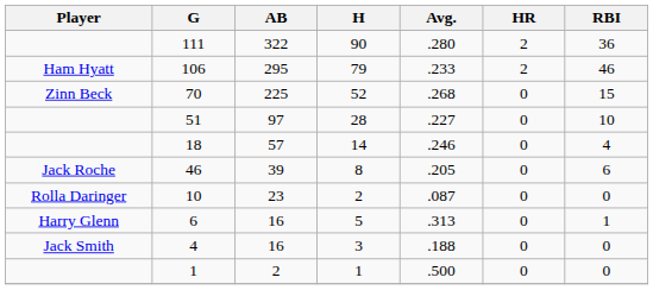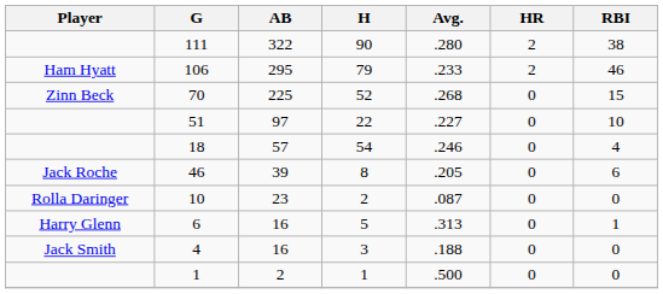111 | RBI: 36 -> 38
51 | H: 28 -> 22
18 | H: 14 -> 54
